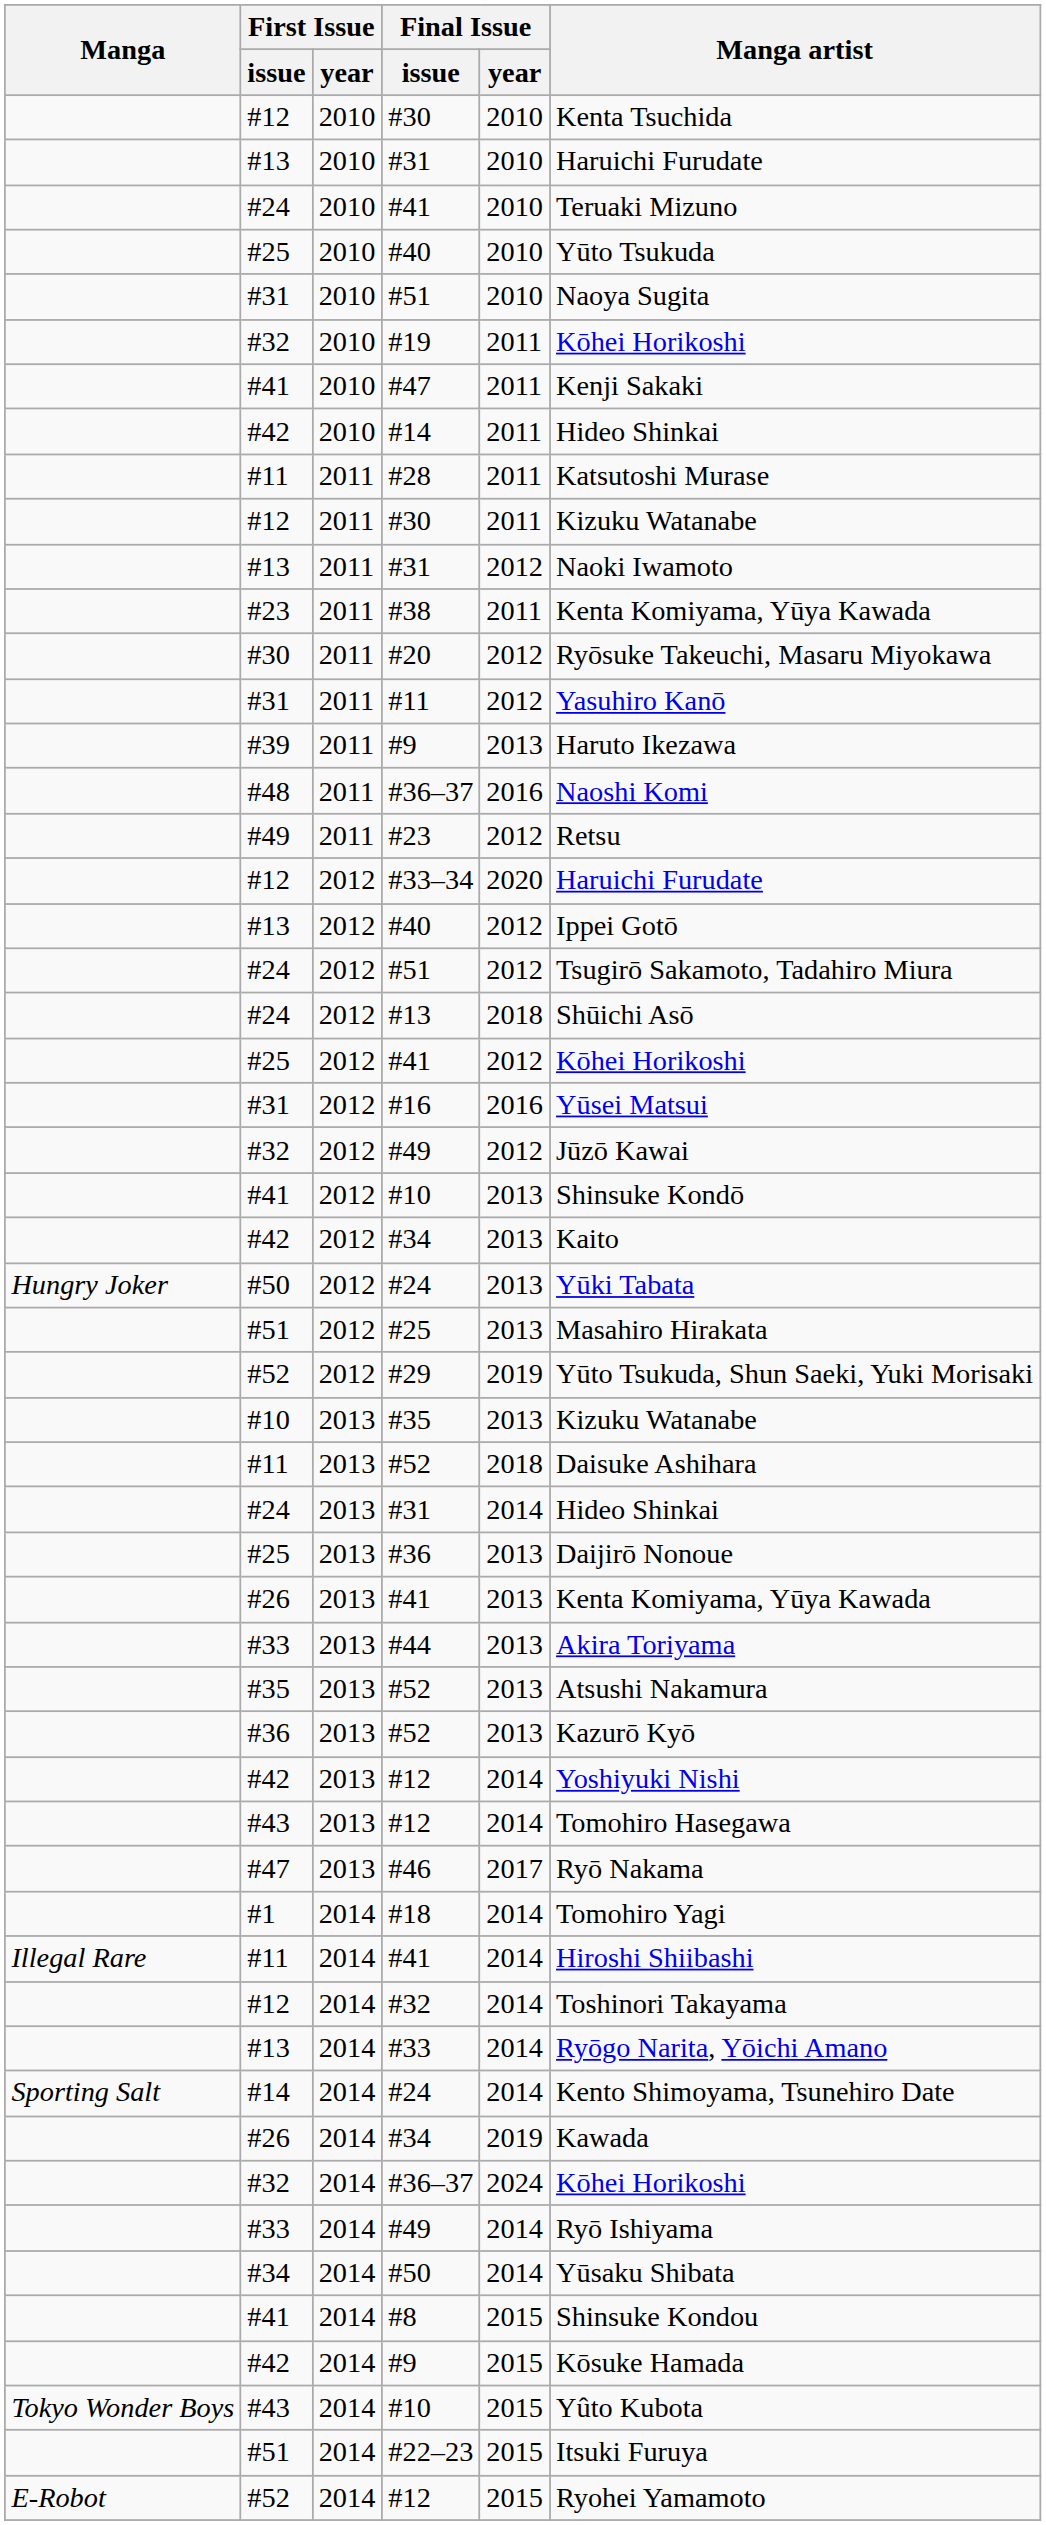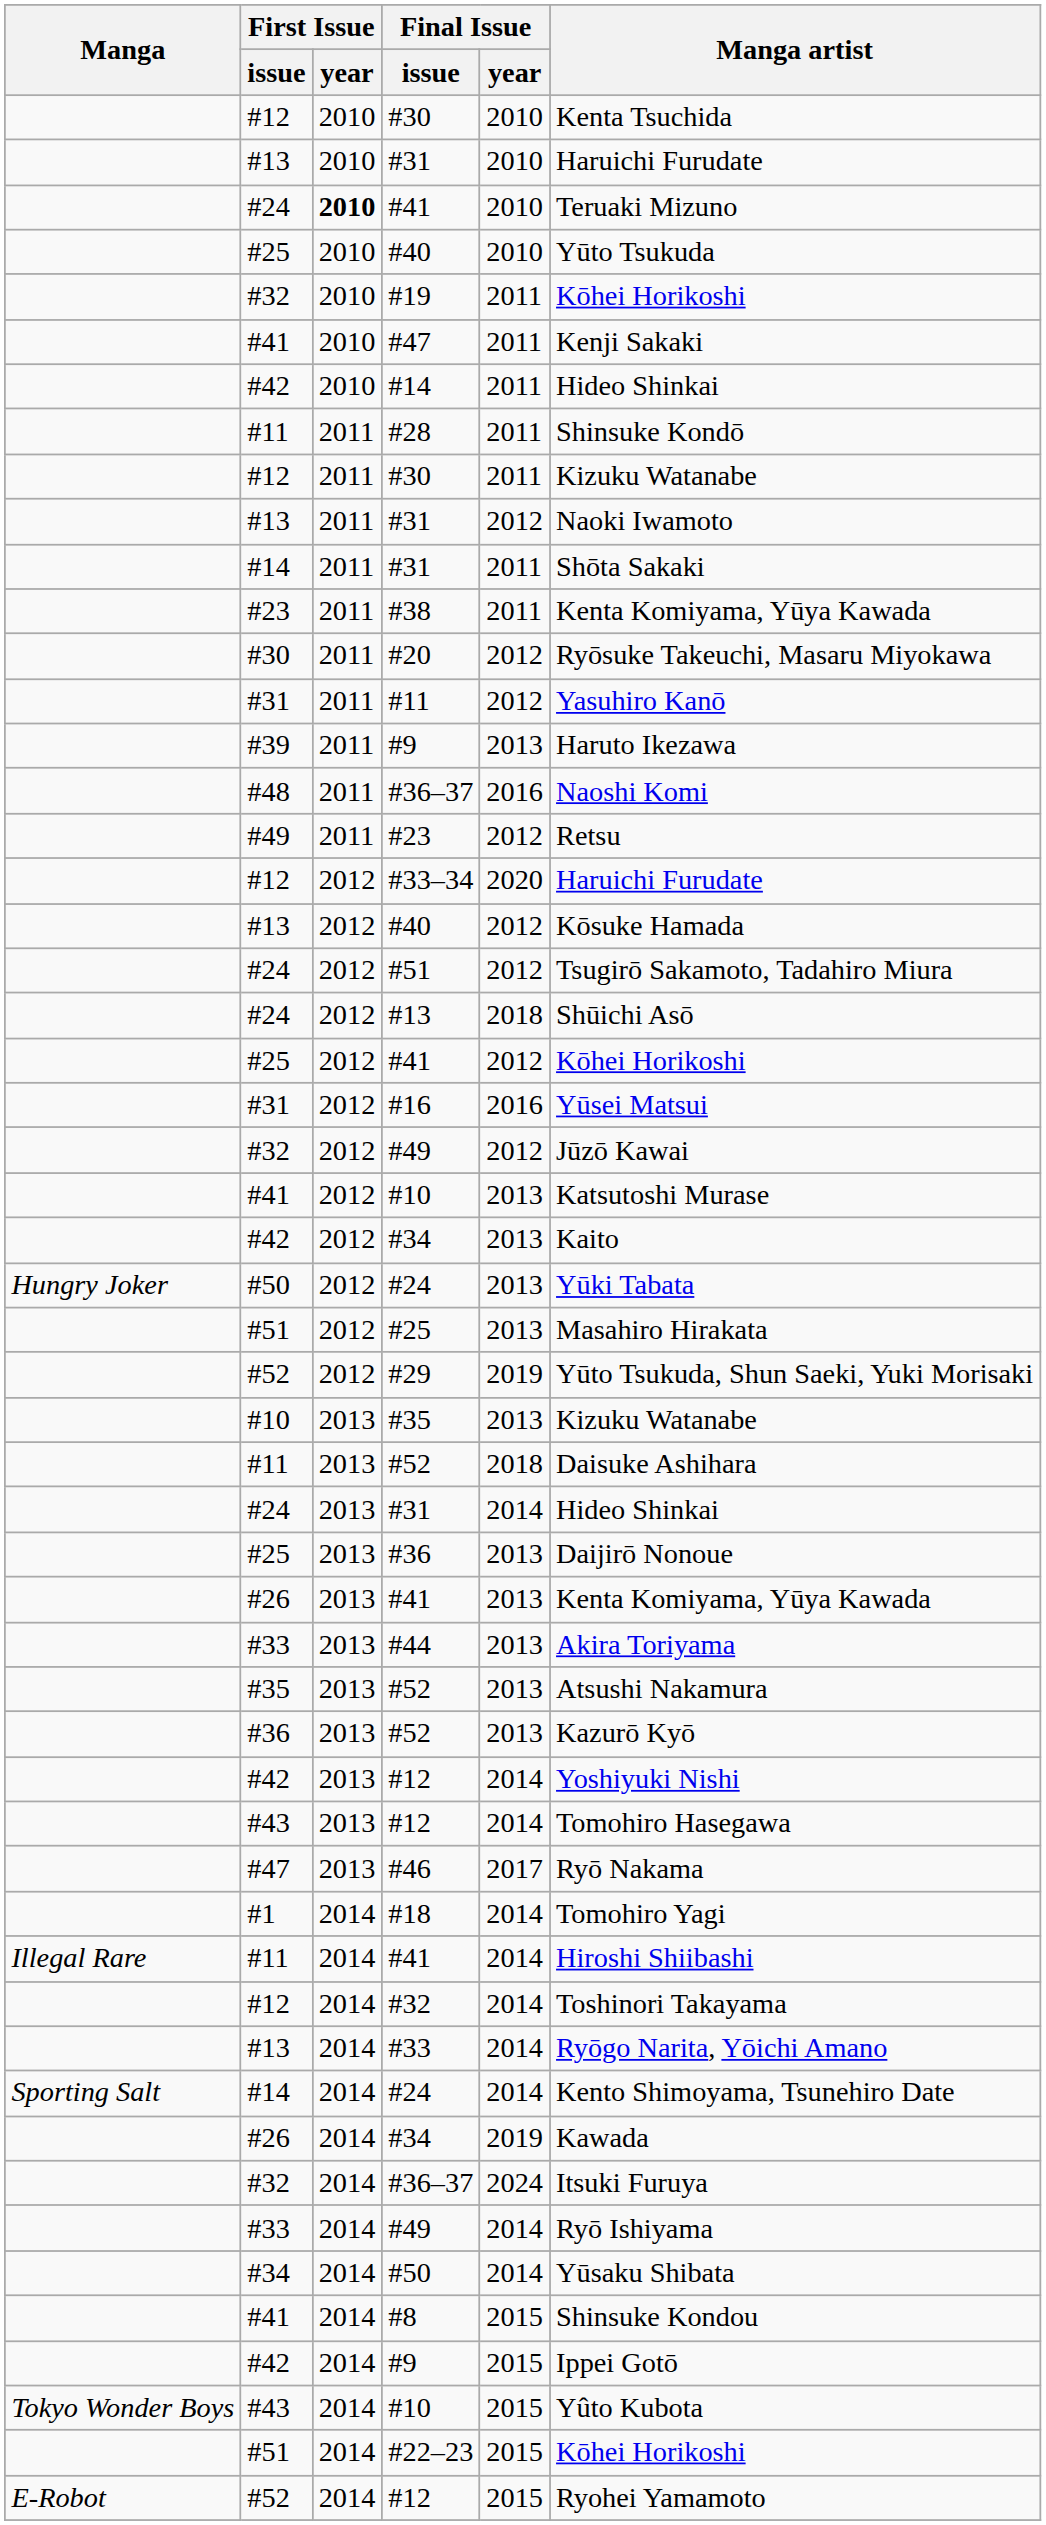#24 / #41 | First Issue / year: normal -> bold
- row: #31 | 2010 | #51 | 2010 | Naoya Sugita
#28 | Manga artist: Katsutoshi Murase -> Shinsuke Kondō
+ row: #14 | 2011 | #31 | 2011 | Shōta Sakaki
#13 / #40 | Manga artist: Ippei Gotō -> Kōsuke Hamada
#41 / #10 | Manga artist: Shinsuke Kondō -> Katsutoshi Murase
#32 / #36–37 | Manga artist: Kōhei Horikoshi -> Itsuki Furuya
#42 / #9 | Manga artist: Kōsuke Hamada -> Ippei Gotō
#22–23 | Manga artist: Itsuki Furuya -> Kōhei Horikoshi
